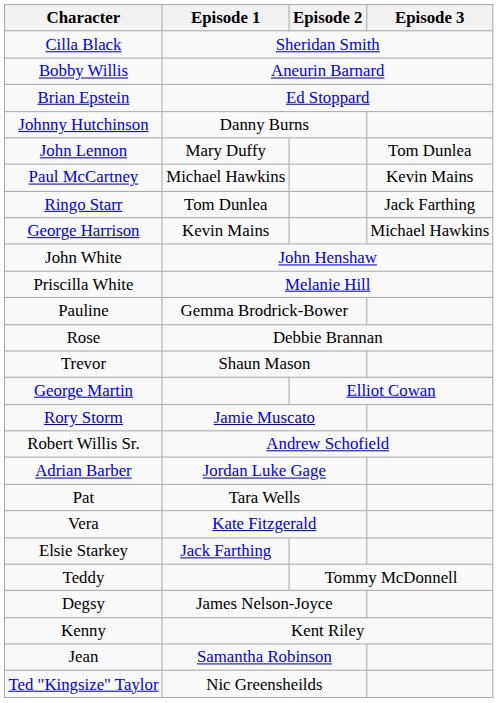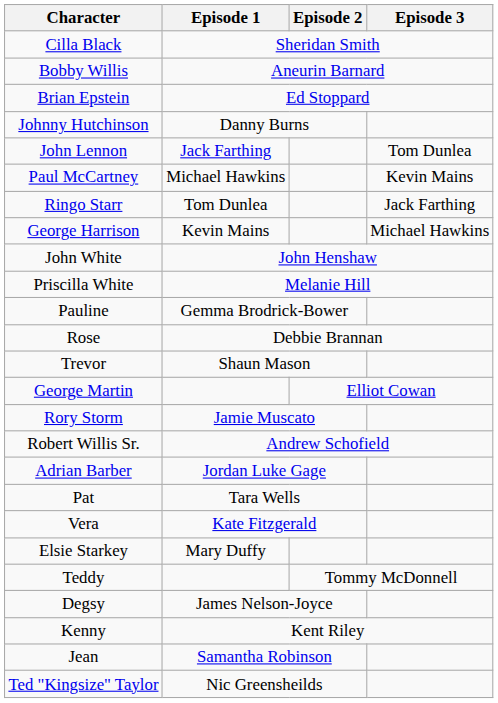John Lennon | Episode 1: Mary Duffy -> Jack Farthing
Elsie Starkey | Episode 1: Jack Farthing -> Mary Duffy
